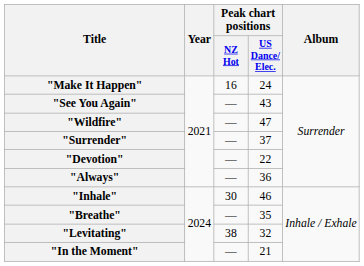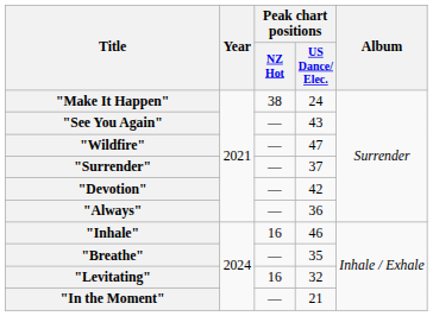"Make It Happen" | Peak chart positions / NZ Hot: 16 -> 38
"Devotion" | Peak chart positions / US Dance/ Elec.: 22 -> 42
"Inhale" | Peak chart positions / NZ Hot: 30 -> 16
"Levitating" | Peak chart positions / NZ Hot: 38 -> 16
